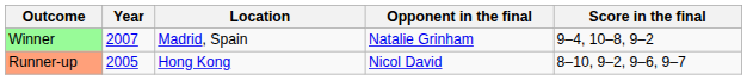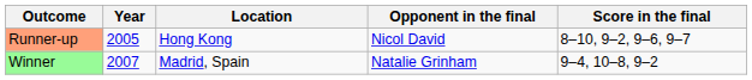rows swapped: Runner-up <-> Winner
